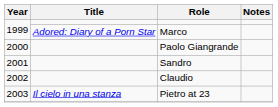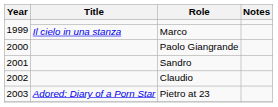Marco | Title: Adored: Diary of a Porn Star -> Il cielo in una stanza
Pietro at 23 | Title: Il cielo in una stanza -> Adored: Diary of a Porn Star
